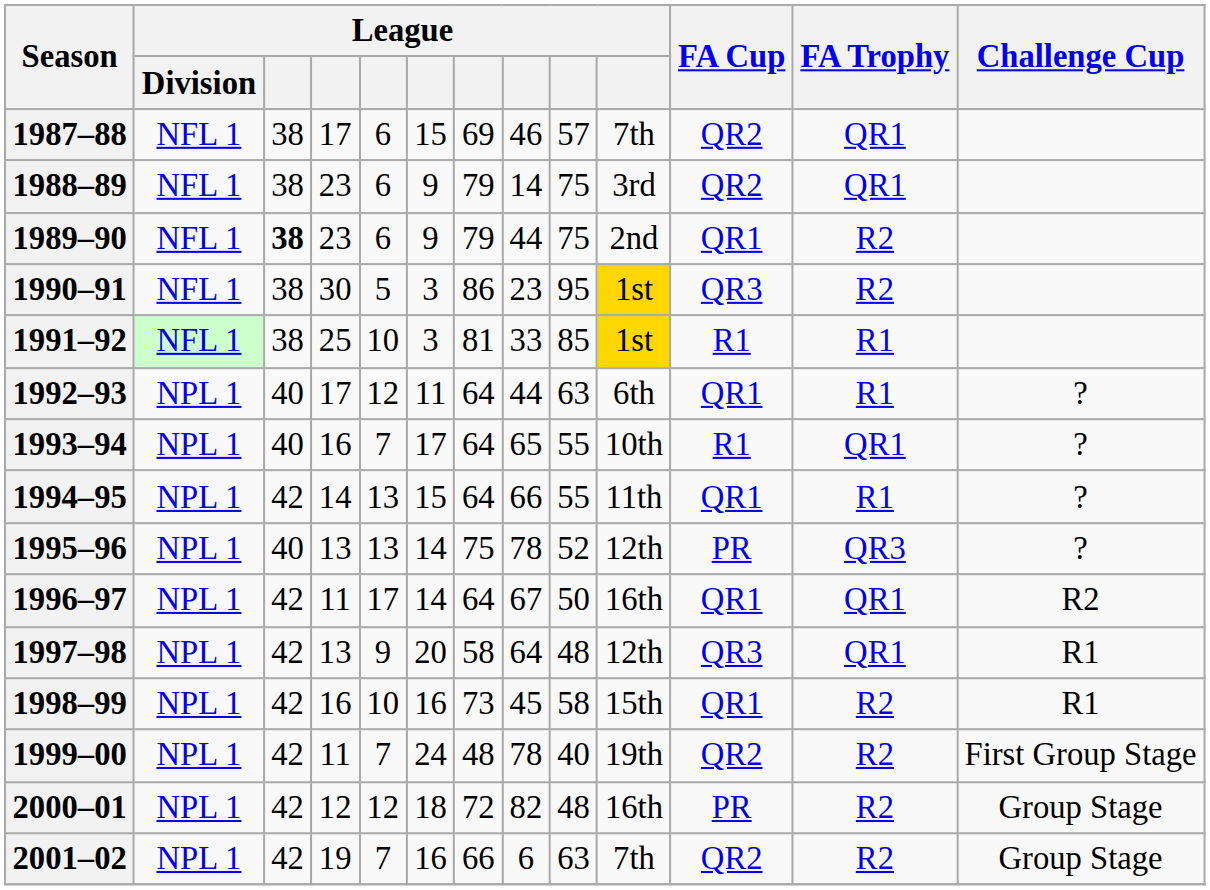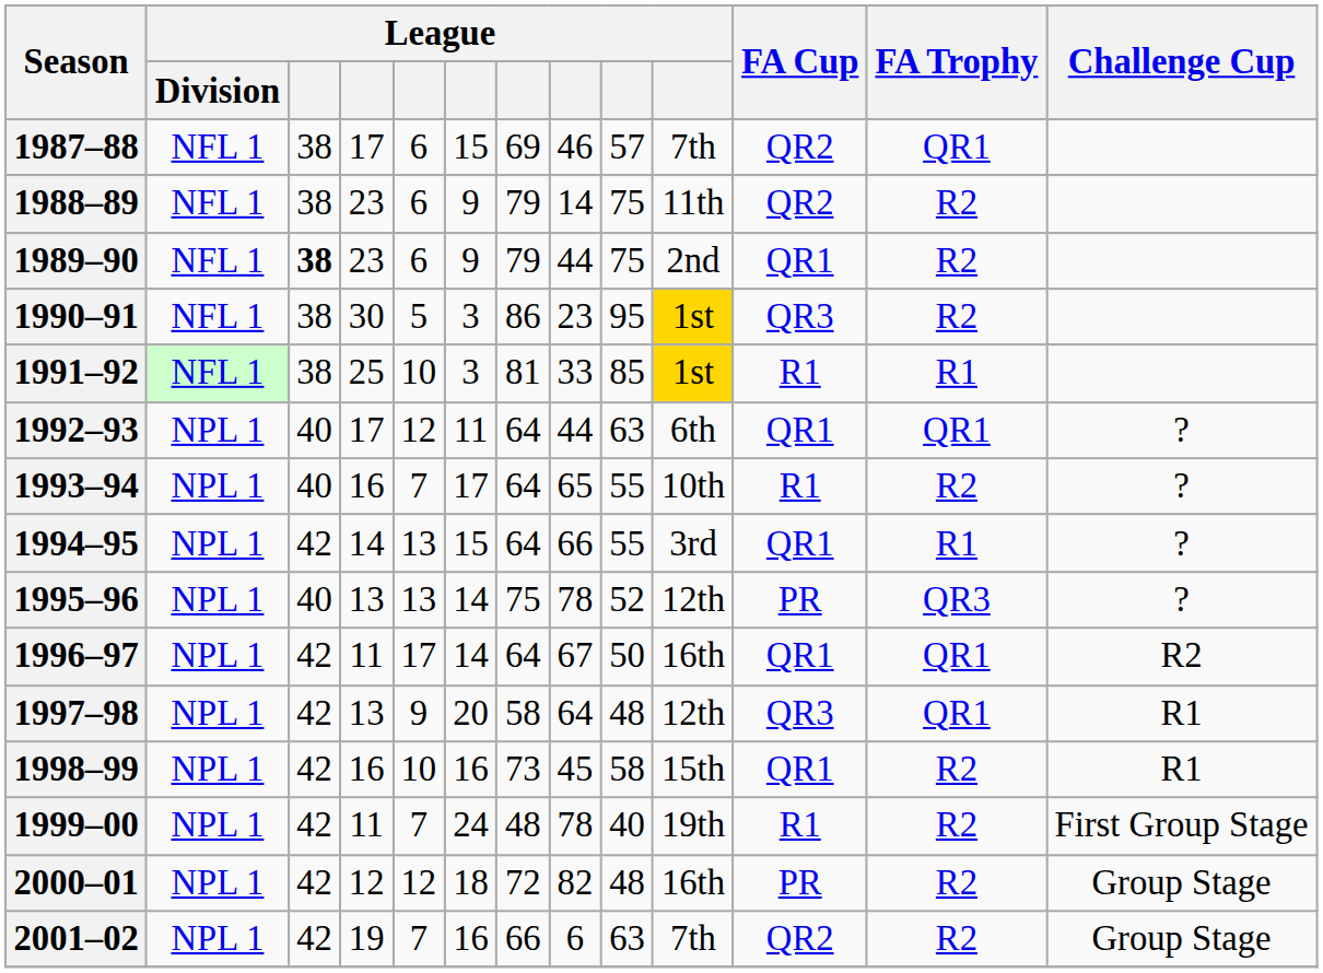1988–89 | column 10: 3rd -> 11th
1988–89 | FA Trophy: QR1 -> R2
1992–93 | FA Trophy: R1 -> QR1
1993–94 | FA Trophy: QR1 -> R2
1994–95 | column 10: 11th -> 3rd
1999–00 | FA Cup: QR2 -> R1
